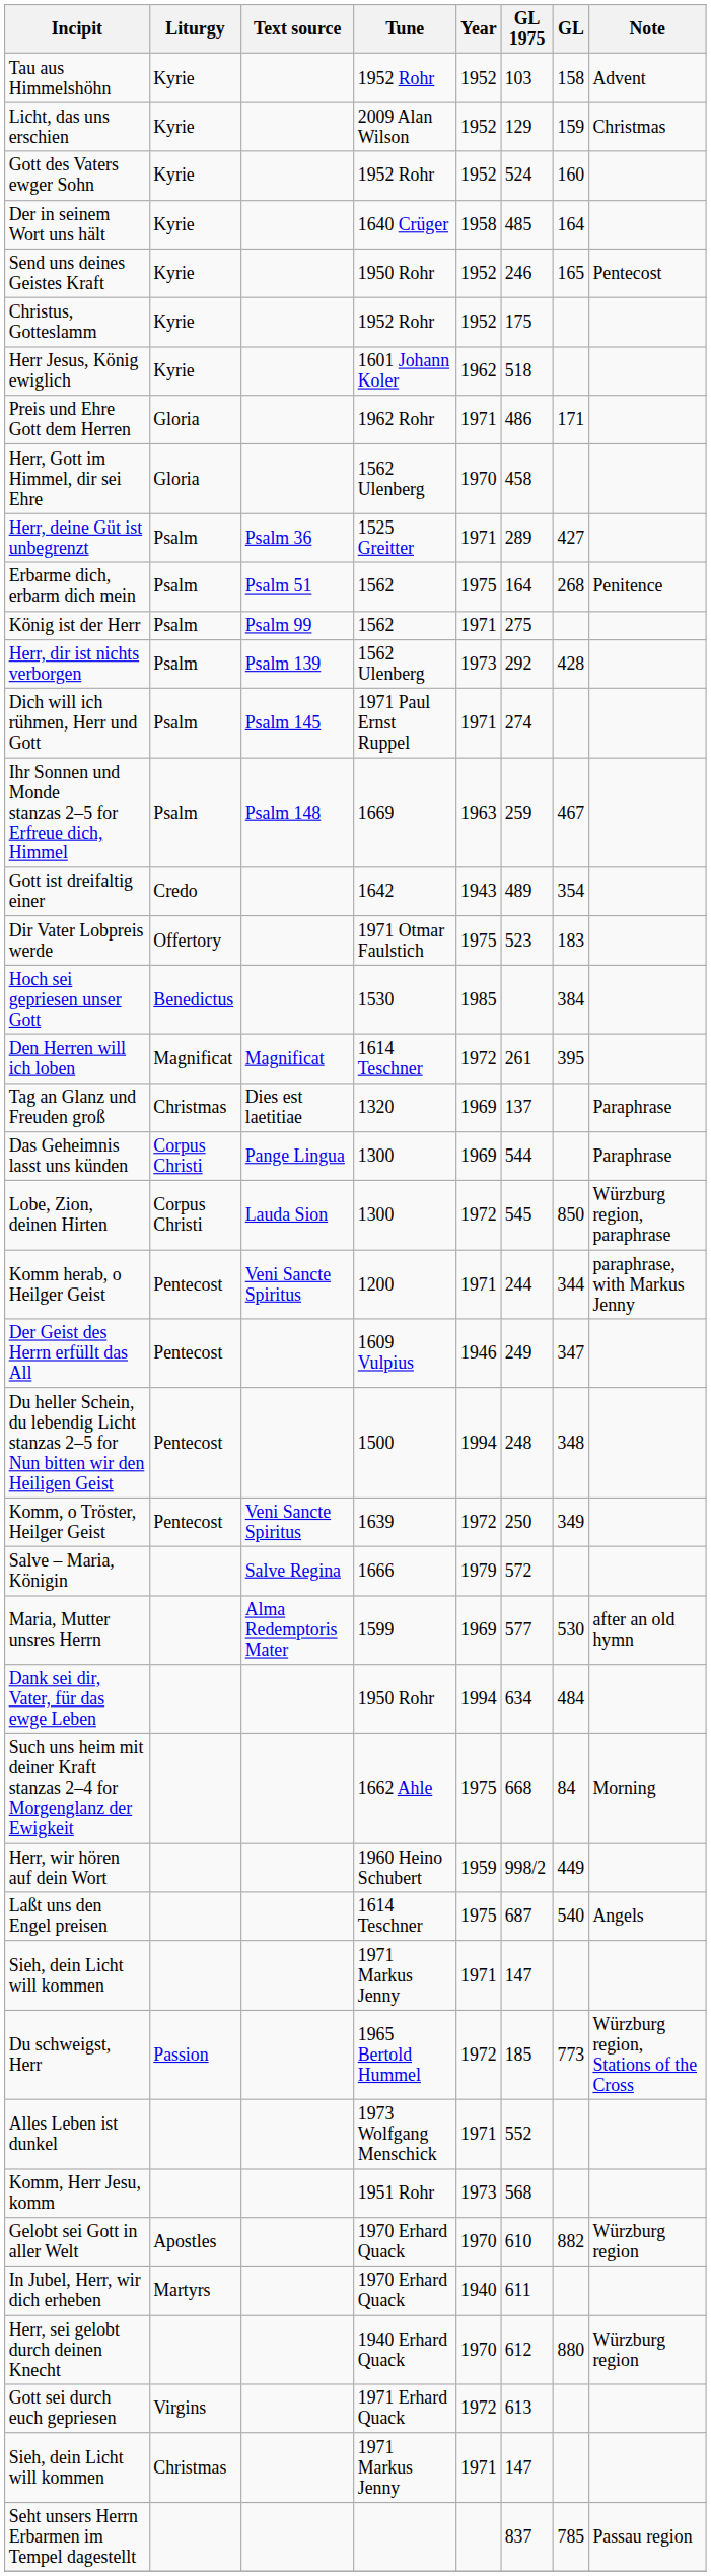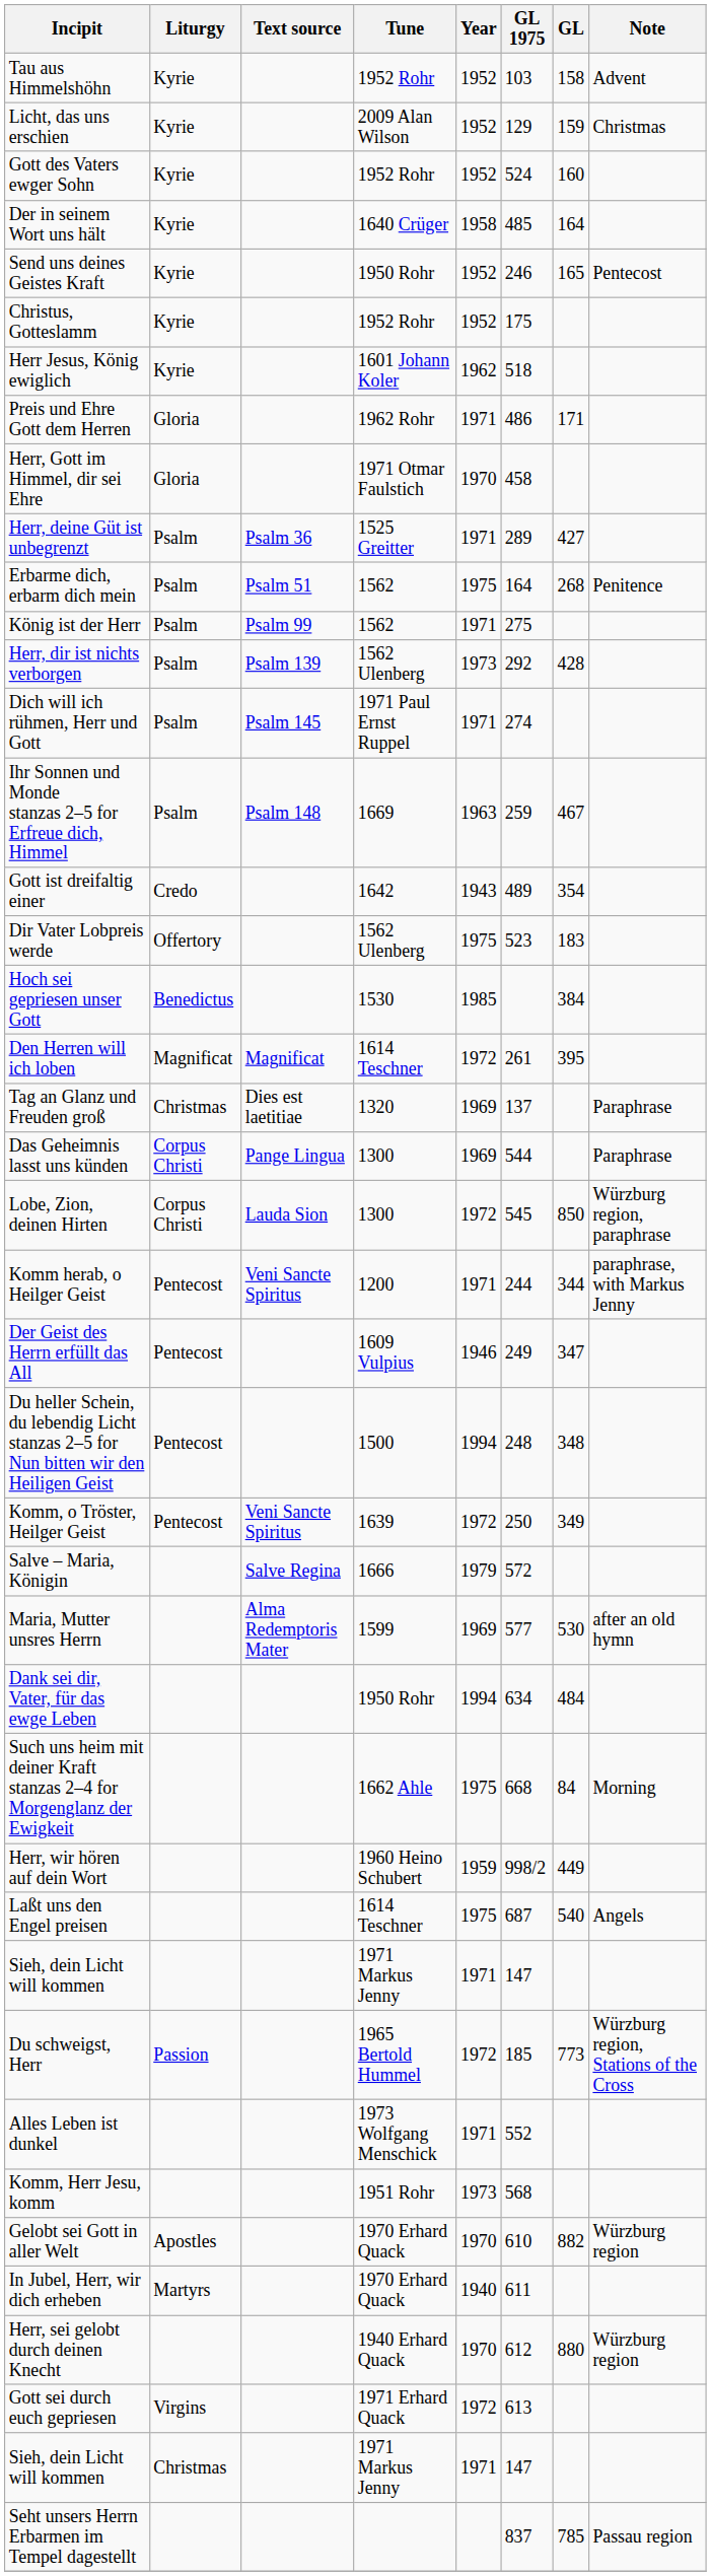Herr, Gott im Himmel, dir sei Ehre | Tune: 1562 Ulenberg -> 1971 Otmar Faulstich
Dir Vater Lobpreis werde | Tune: 1971 Otmar Faulstich -> 1562 Ulenberg
